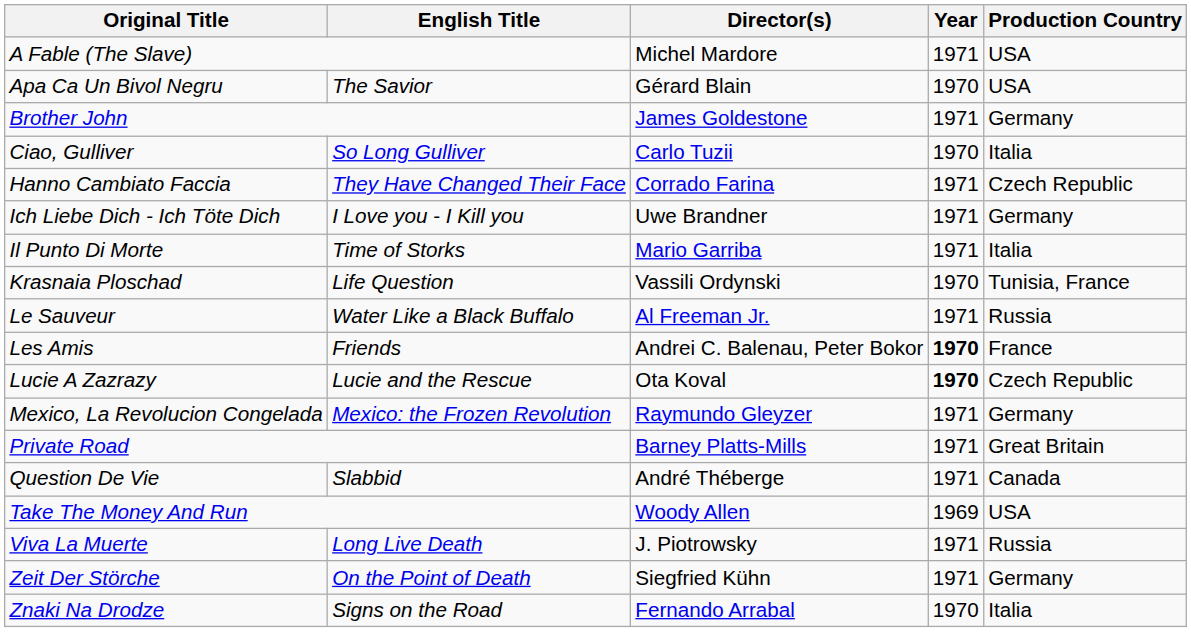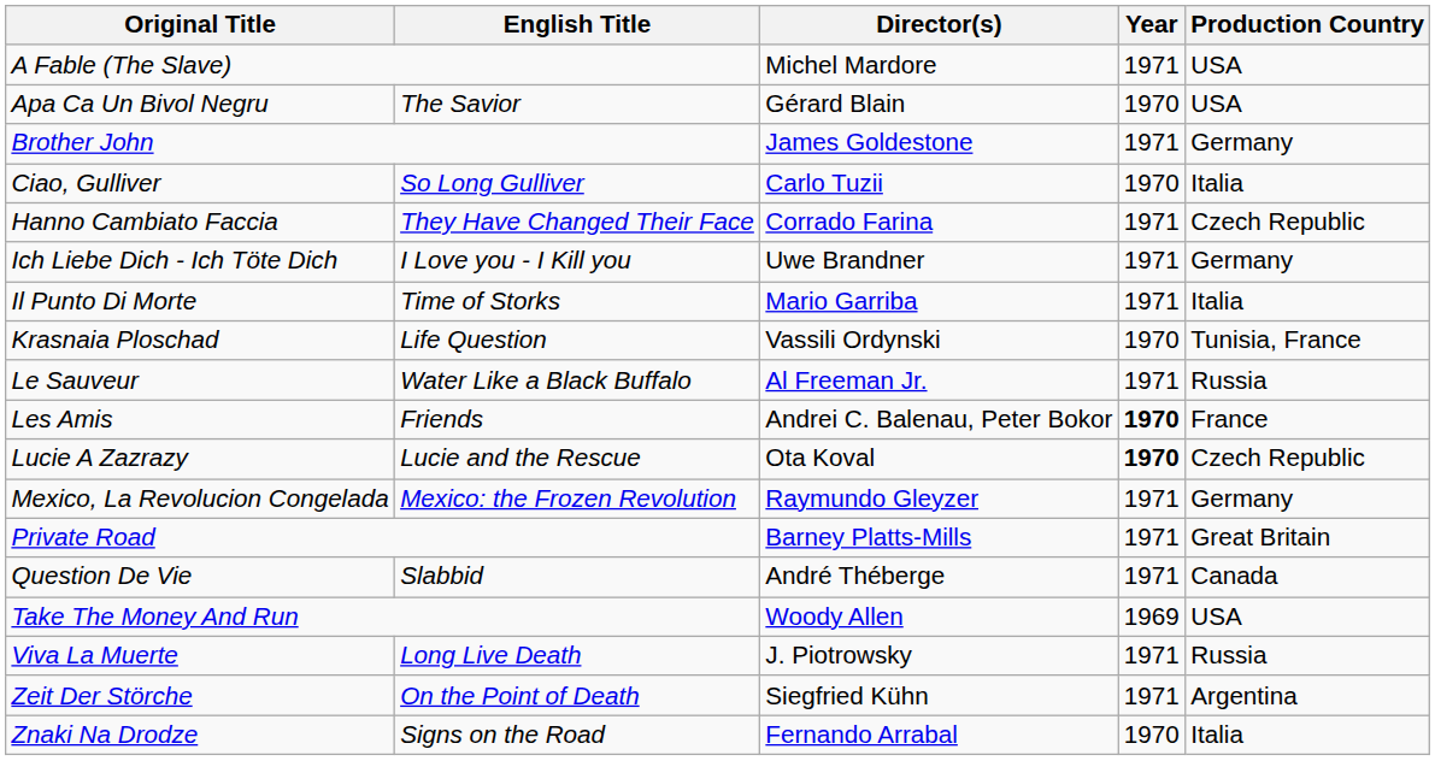Zeit Der Störche | Production Country: Germany -> Argentina
